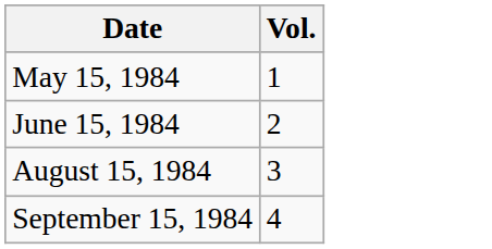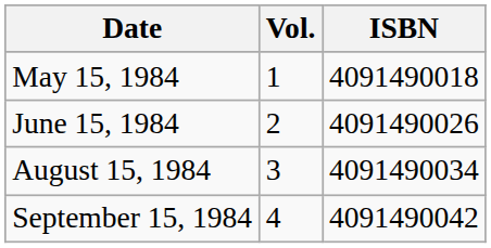+ column: ISBN | 4091490018 | 4091490026 | 4091490034 | 4091490042
